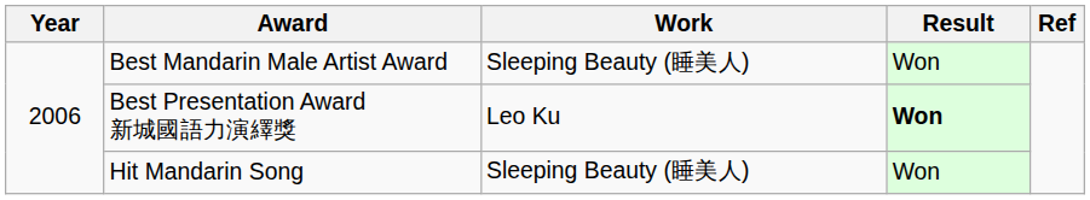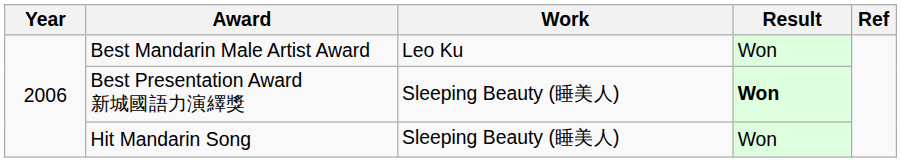Best Mandarin Male Artist Award | Work: Sleeping Beauty (睡美人) -> Leo Ku
Best Presentation Award 新城國語力演繹獎 | Work: Leo Ku -> Sleeping Beauty (睡美人)
